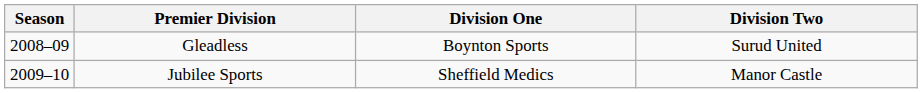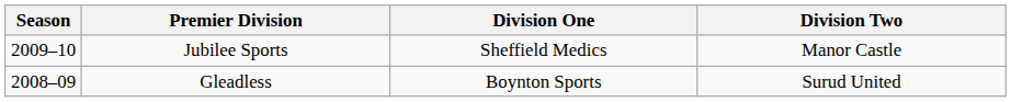rows swapped: Gleadless <-> Jubilee Sports
